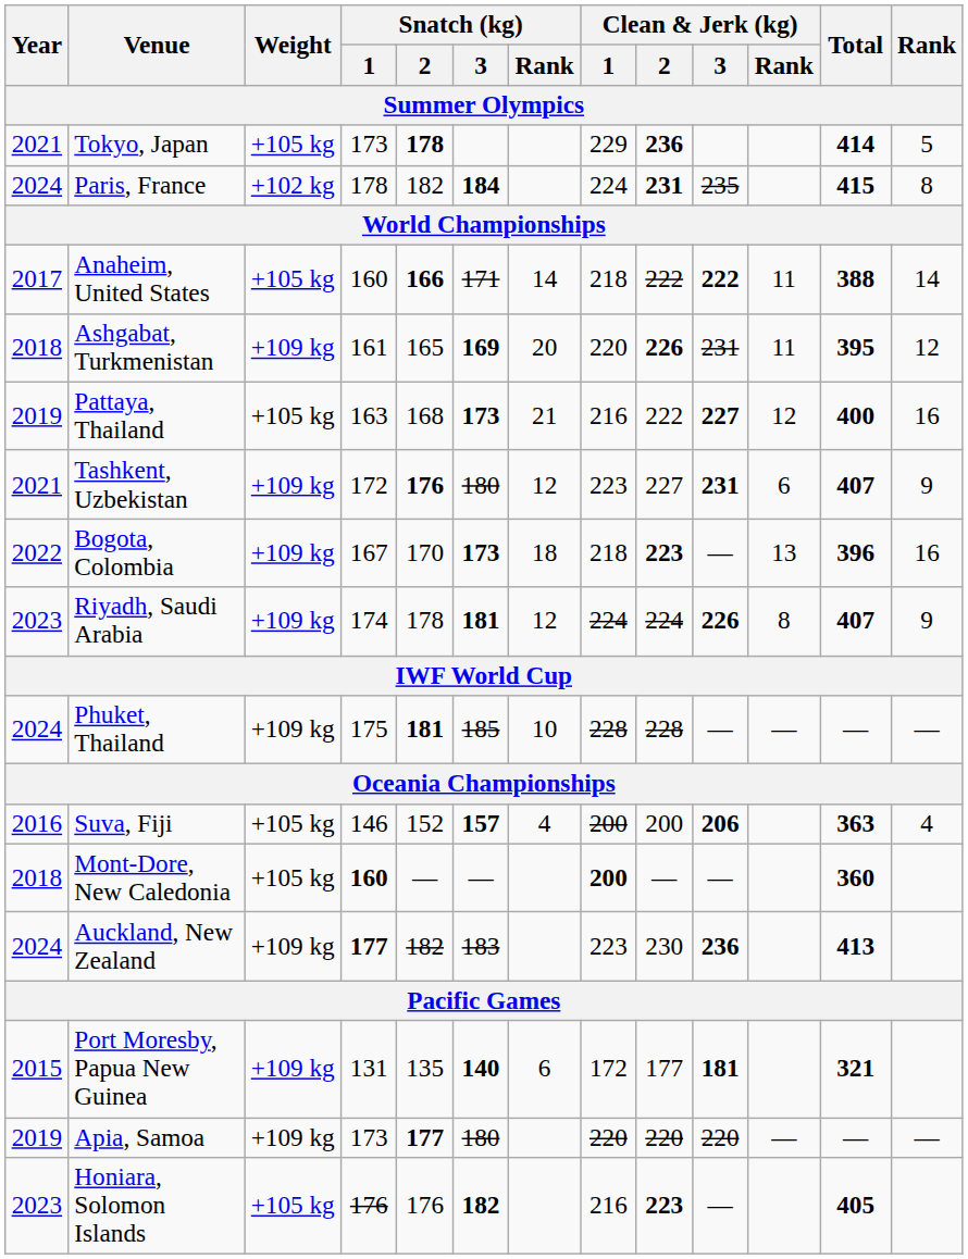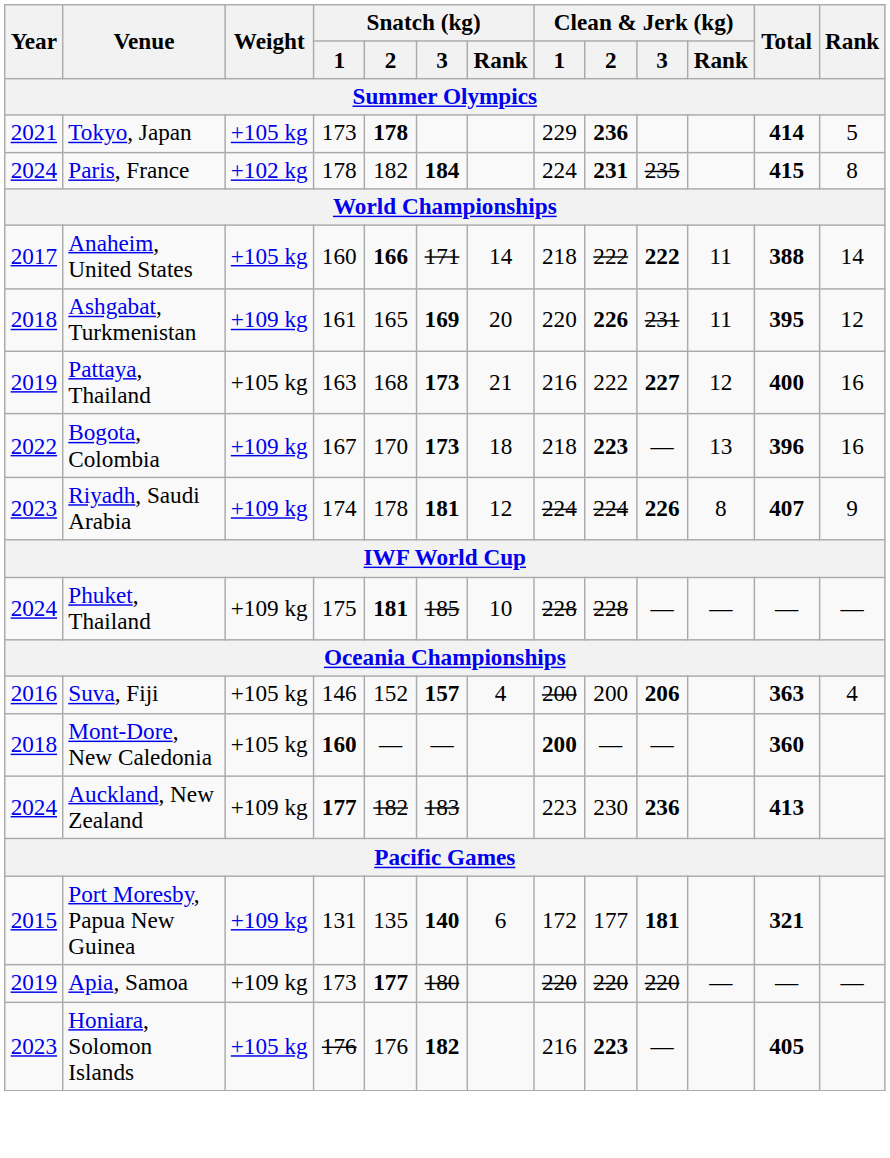- row: 2021 | Tashkent, Uzbekistan | +109 kg | 172 | 176 | 180 | 12 | 223 | 227 | 231 | 6 | 407 | 9
